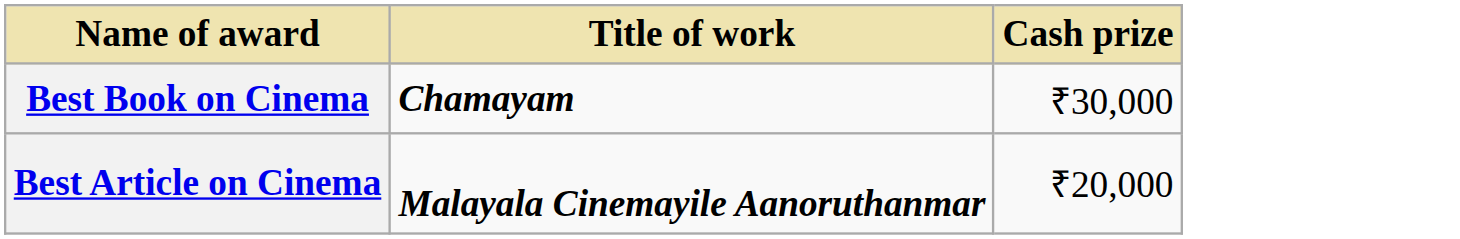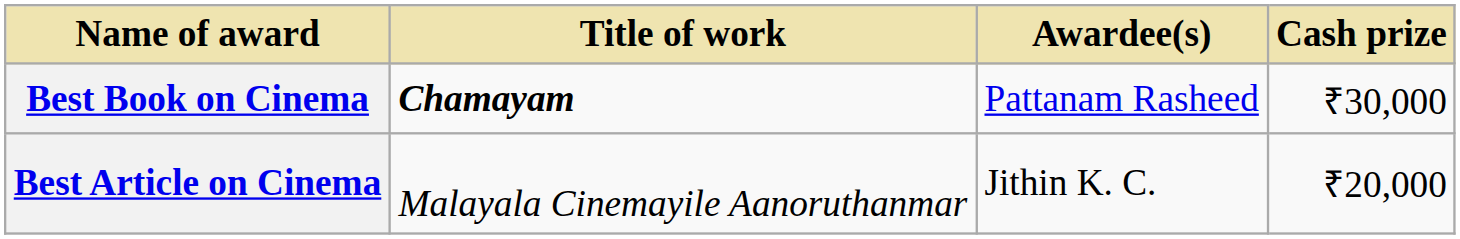+ column: Awardee(s) | Pattanam Rasheed | Jithin K. C.
Best Article on Cinema | Title of work: bold -> normal
